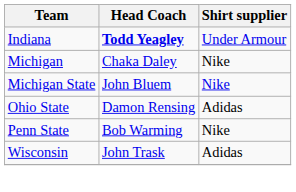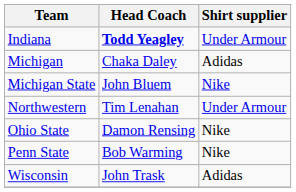Michigan | Shirt supplier: Nike -> Adidas
+ row: Northwestern | Tim Lenahan | Under Armour
Ohio State | Shirt supplier: Adidas -> Nike
